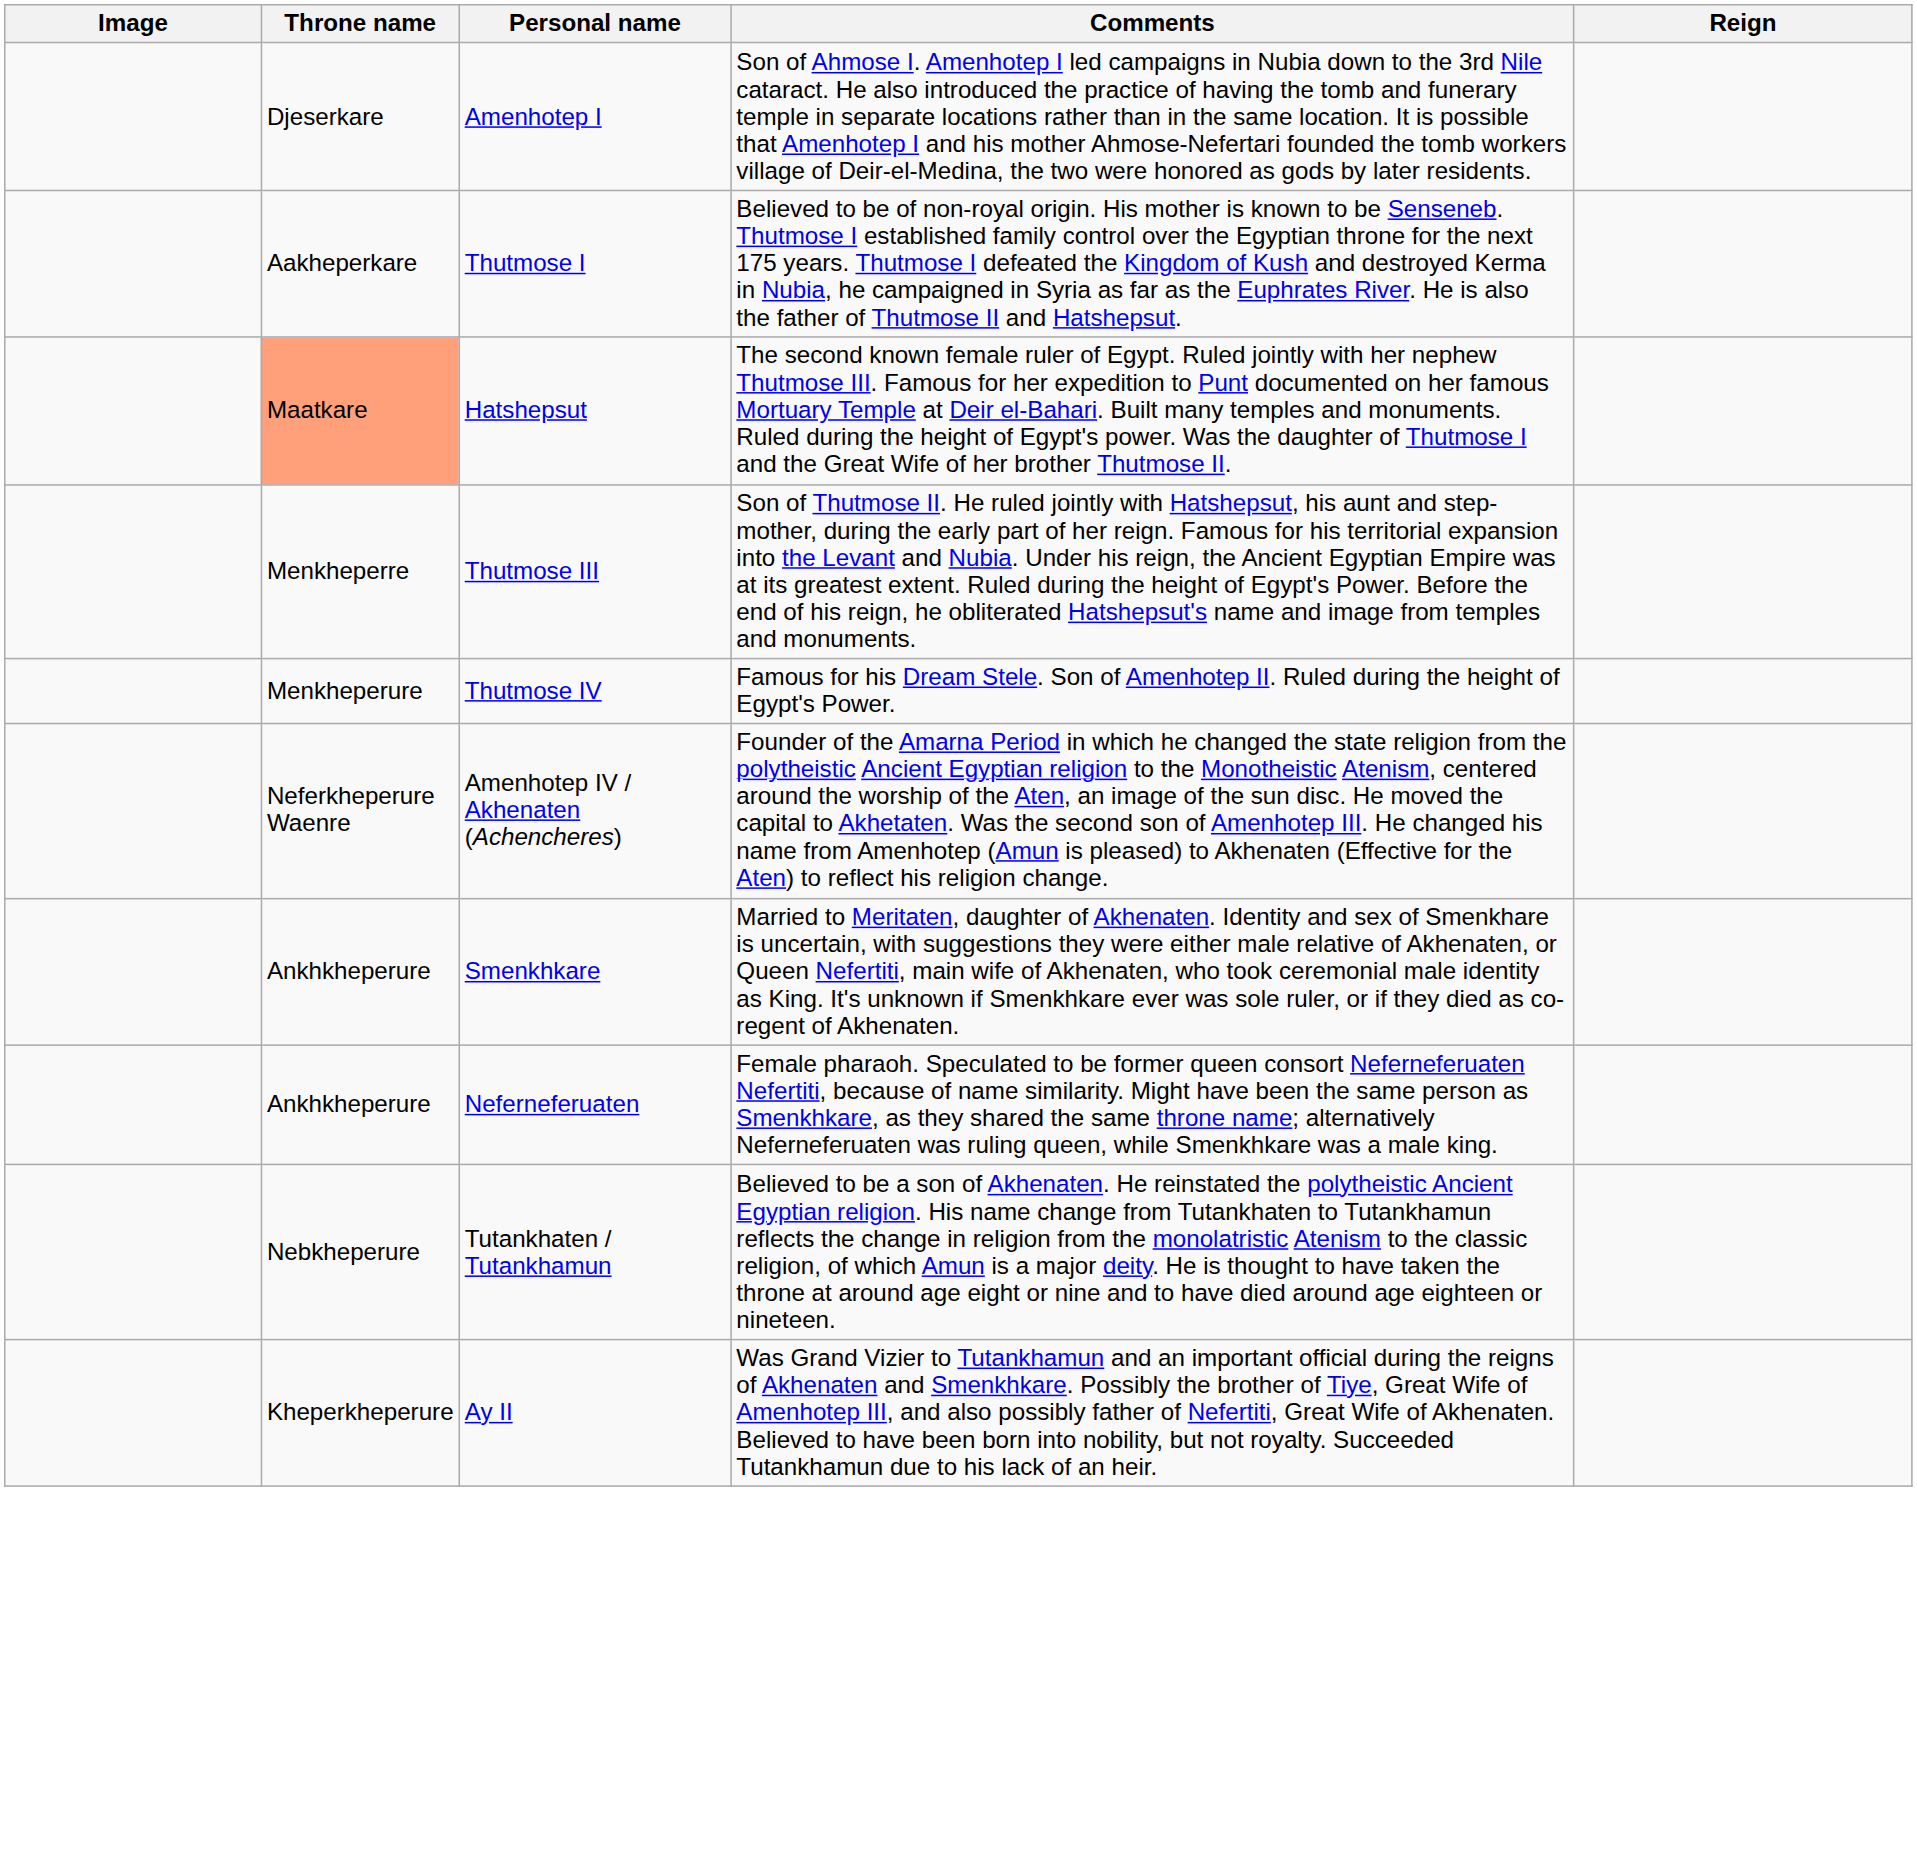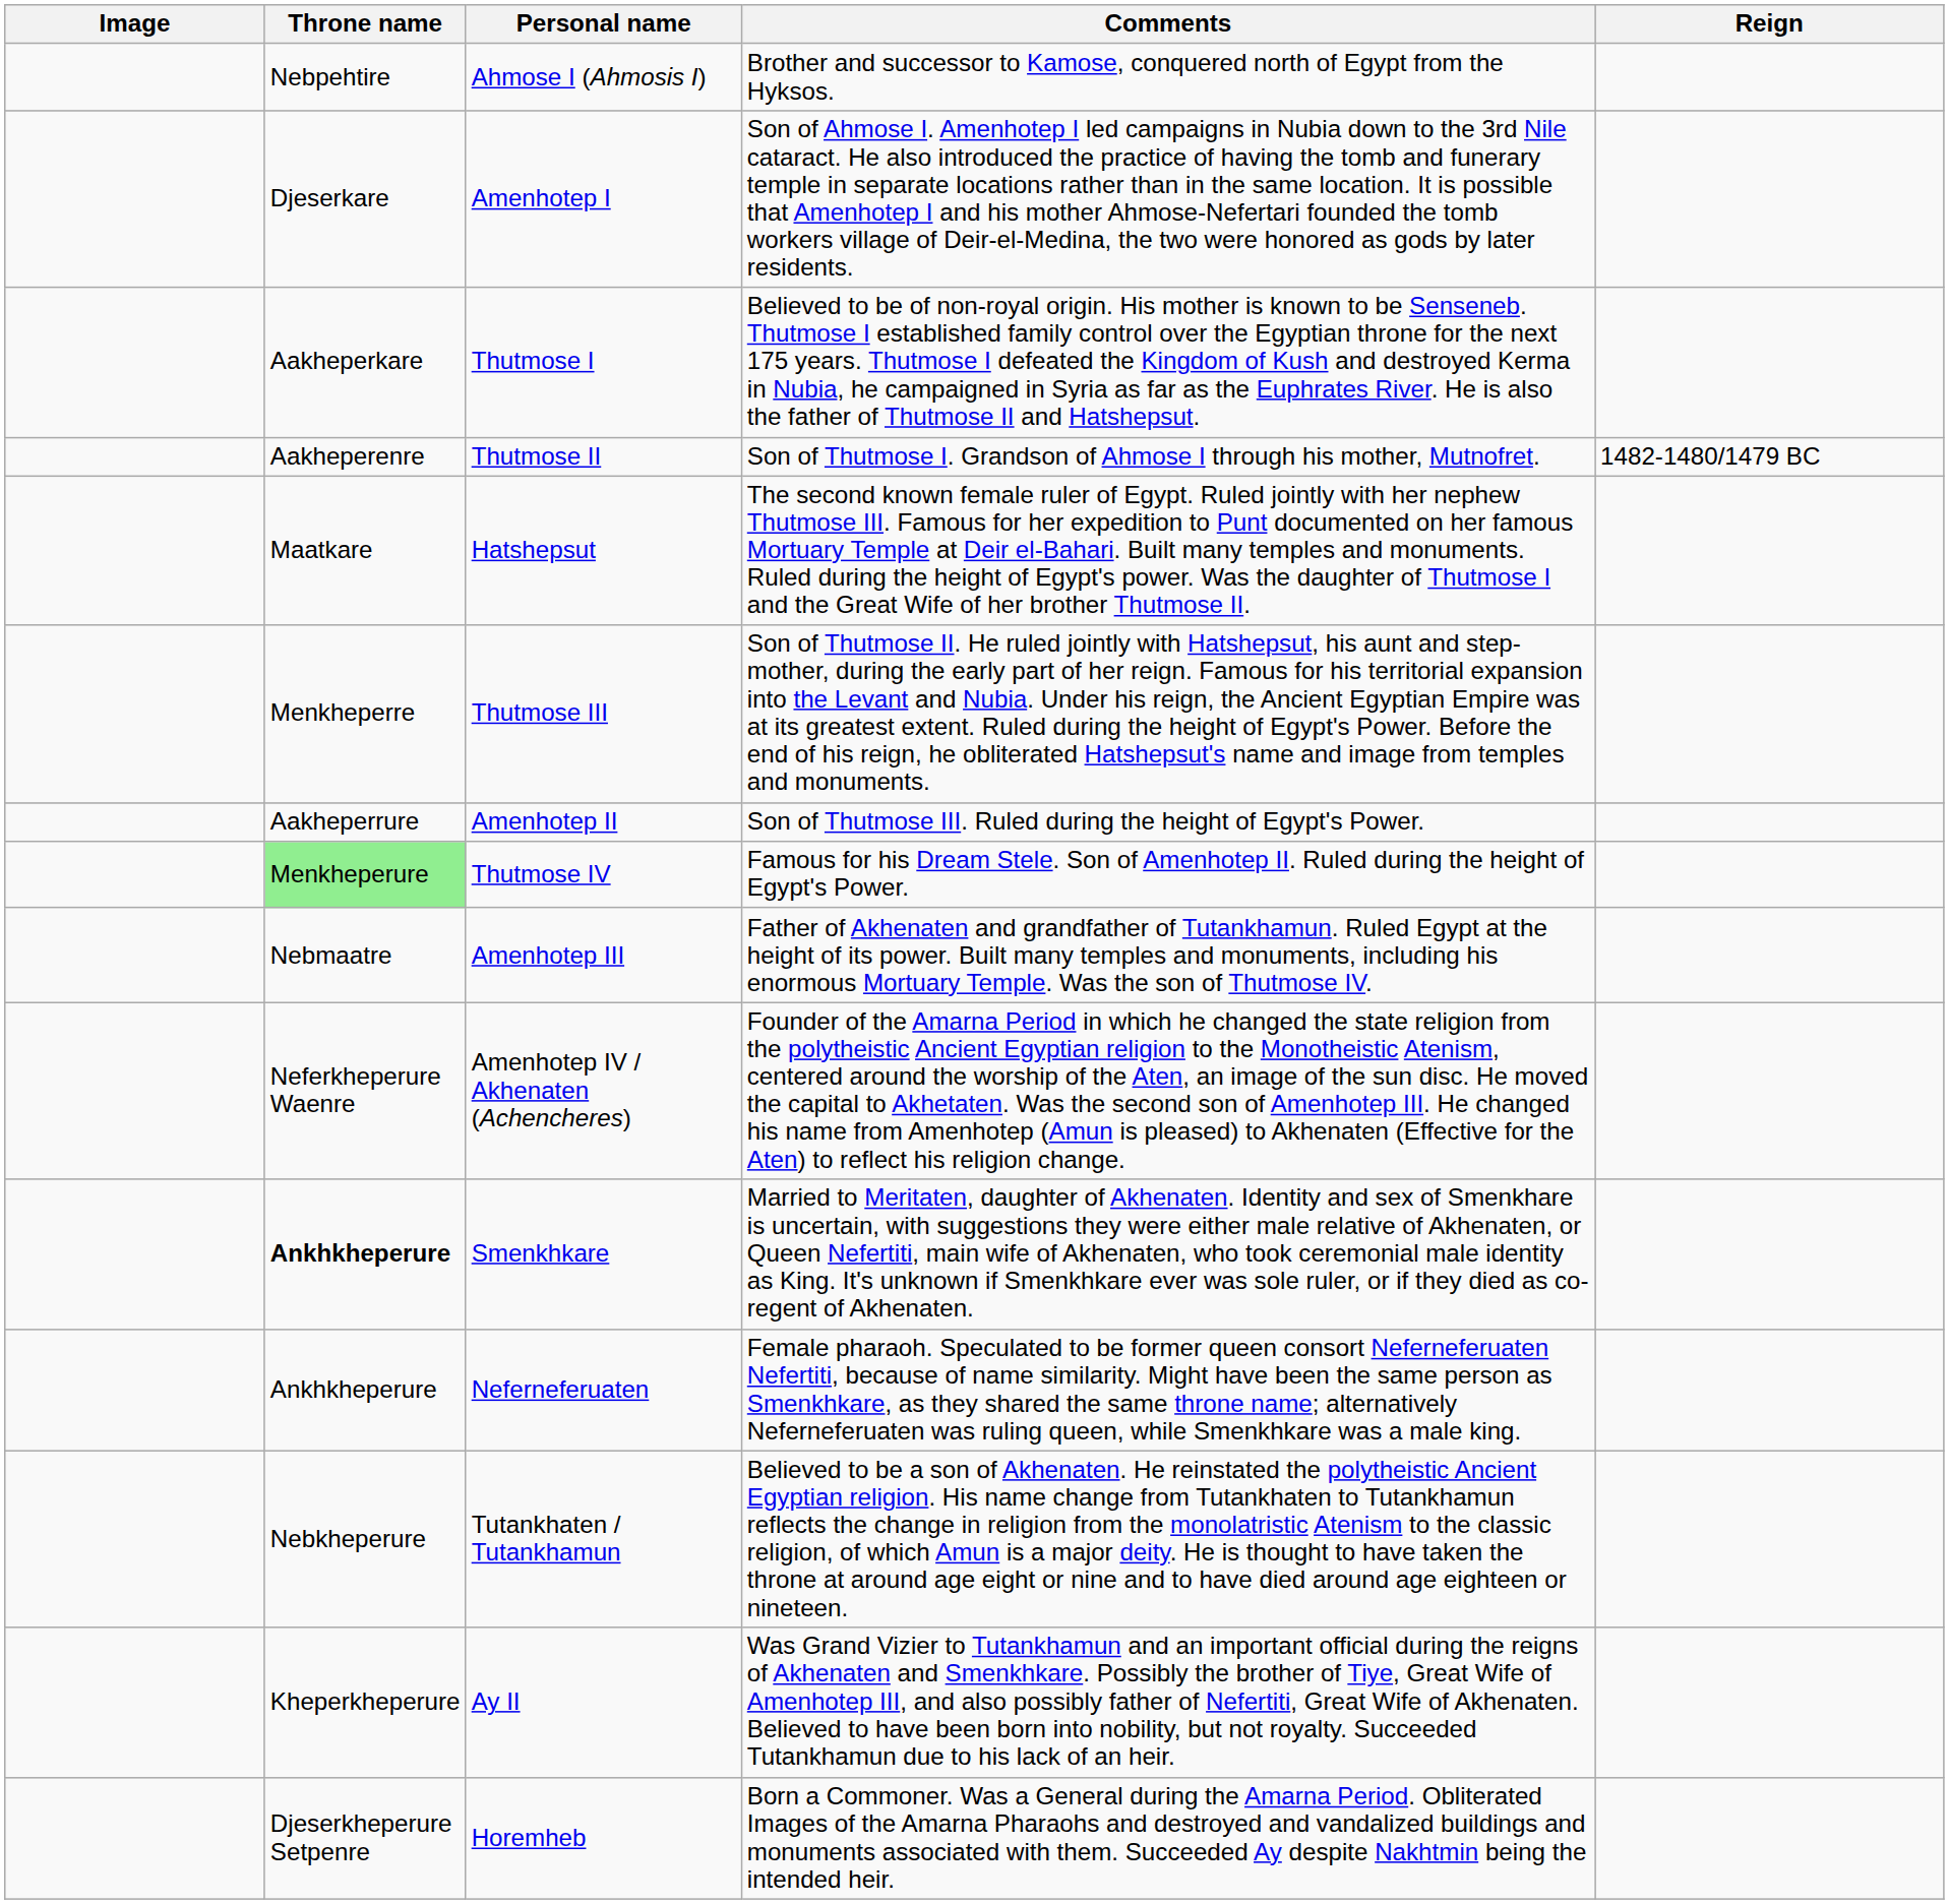+ row: Nebpehtire | Ahmose I (Ahmosis I) | Brother and successor to Kamose, conquered north of Egypt from the Hyksos.
+ row: Aakheperenre | Thutmose II | Son of Thutmose I. Grandson of Ahmose I through his mother, Mutnofret. | 1482-1480/1479 BC
Hatshepsut | Throne name: lightsalmon background -> no background
+ row: Aakheperrure | Amenhotep II | Son of Thutmose III. Ruled during the height of Egypt's Power.
Thutmose IV | Throne name: no background -> lightgreen background
+ row: Nebmaatre | Amenhotep III | Father of Akhenaten and grandfather of Tutankhamun. Ruled Egypt at the height of its power. Built many temples and monuments, including his enormous Mortuary Temple. Was the son of Thutmose IV.
Smenkhkare | Throne name: normal -> bold
+ row: Djeserkheperure Setpenre | Horemheb | Born a Commoner. Was a General during the Amarna Period. Obliterated Images of the Amarna Pharaohs and destroyed and vandalized buildings and monuments associated with them. Succeeded Ay despite Nakhtmin being the intended heir.
